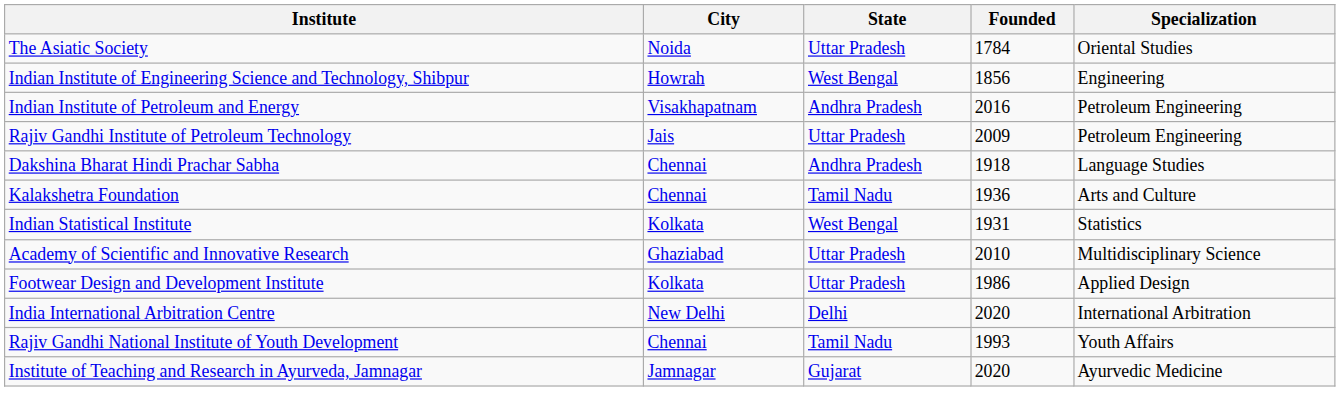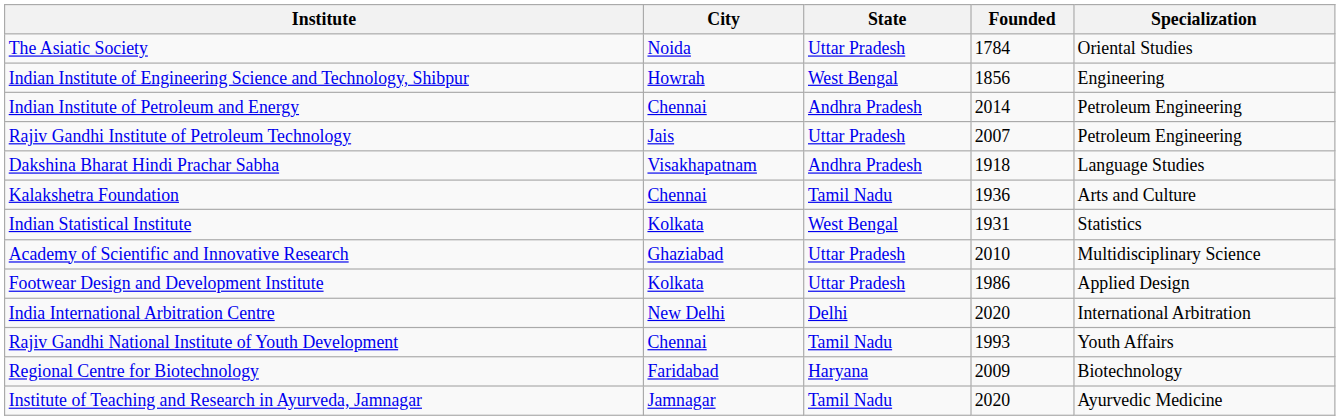Indian Institute of Petroleum and Energy | City: Visakhapatnam -> Chennai
Indian Institute of Petroleum and Energy | Founded: 2016 -> 2014
Rajiv Gandhi Institute of Petroleum Technology | Founded: 2009 -> 2007
Dakshina Bharat Hindi Prachar Sabha | City: Chennai -> Visakhapatnam
+ row: Regional Centre for Biotechnology | Faridabad | Haryana | 2009 | Biotechnology
Institute of Teaching and Research in Ayurveda, Jamnagar | State: Gujarat -> Tamil Nadu
